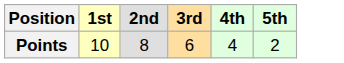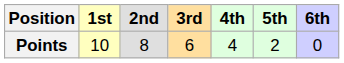+ column: 6th | 0
